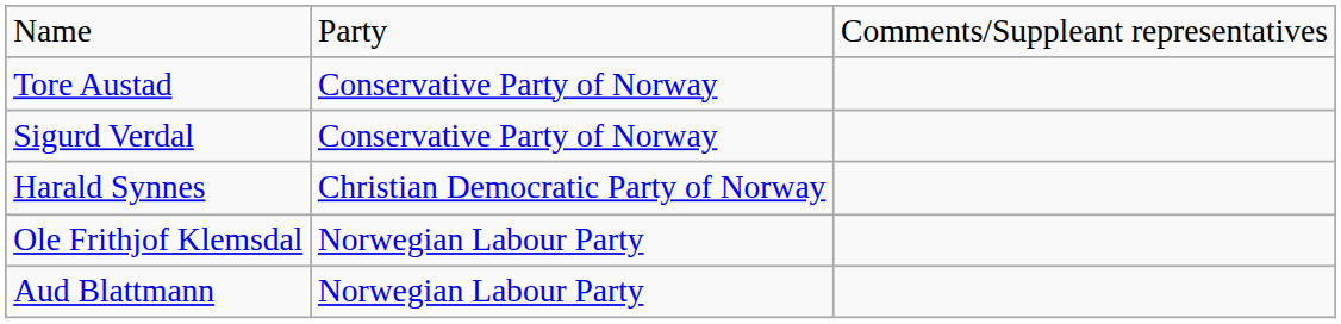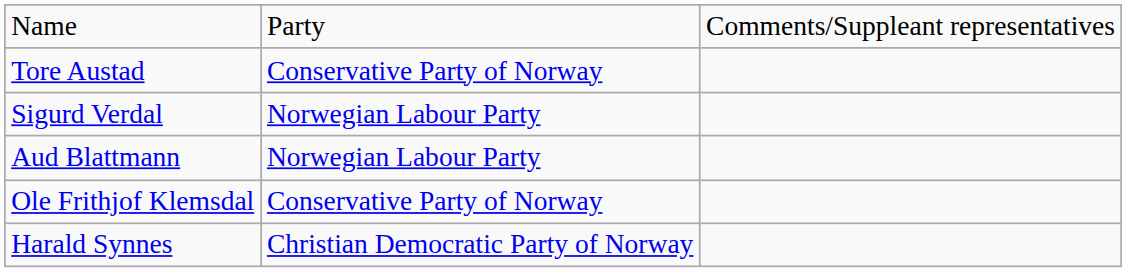Sigurd Verdal | column 2: Conservative Party of Norway -> Norwegian Labour Party
rows swapped: Harald Synnes <-> Aud Blattmann
Ole Frithjof Klemsdal | column 2: Norwegian Labour Party -> Conservative Party of Norway
